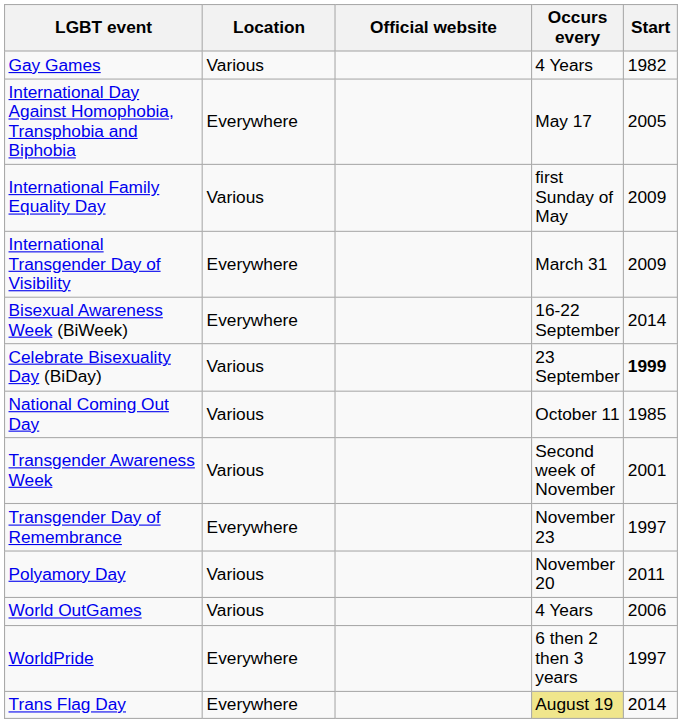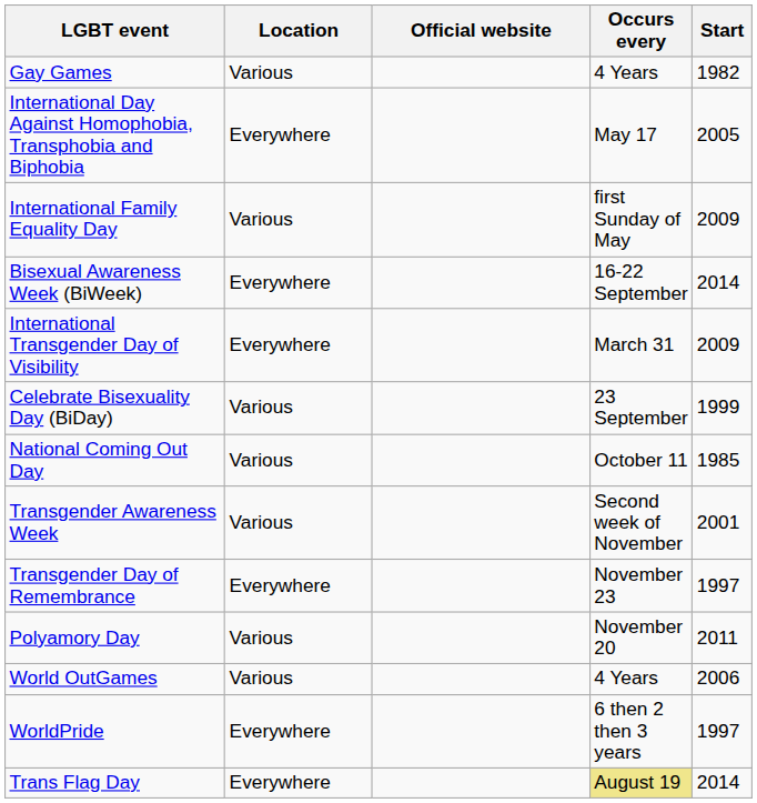rows swapped: International Transgender Day of Visibility <-> Bisexual Awareness Week (BiWeek)
Celebrate Bisexuality Day (BiDay) | Start: bold -> normal
